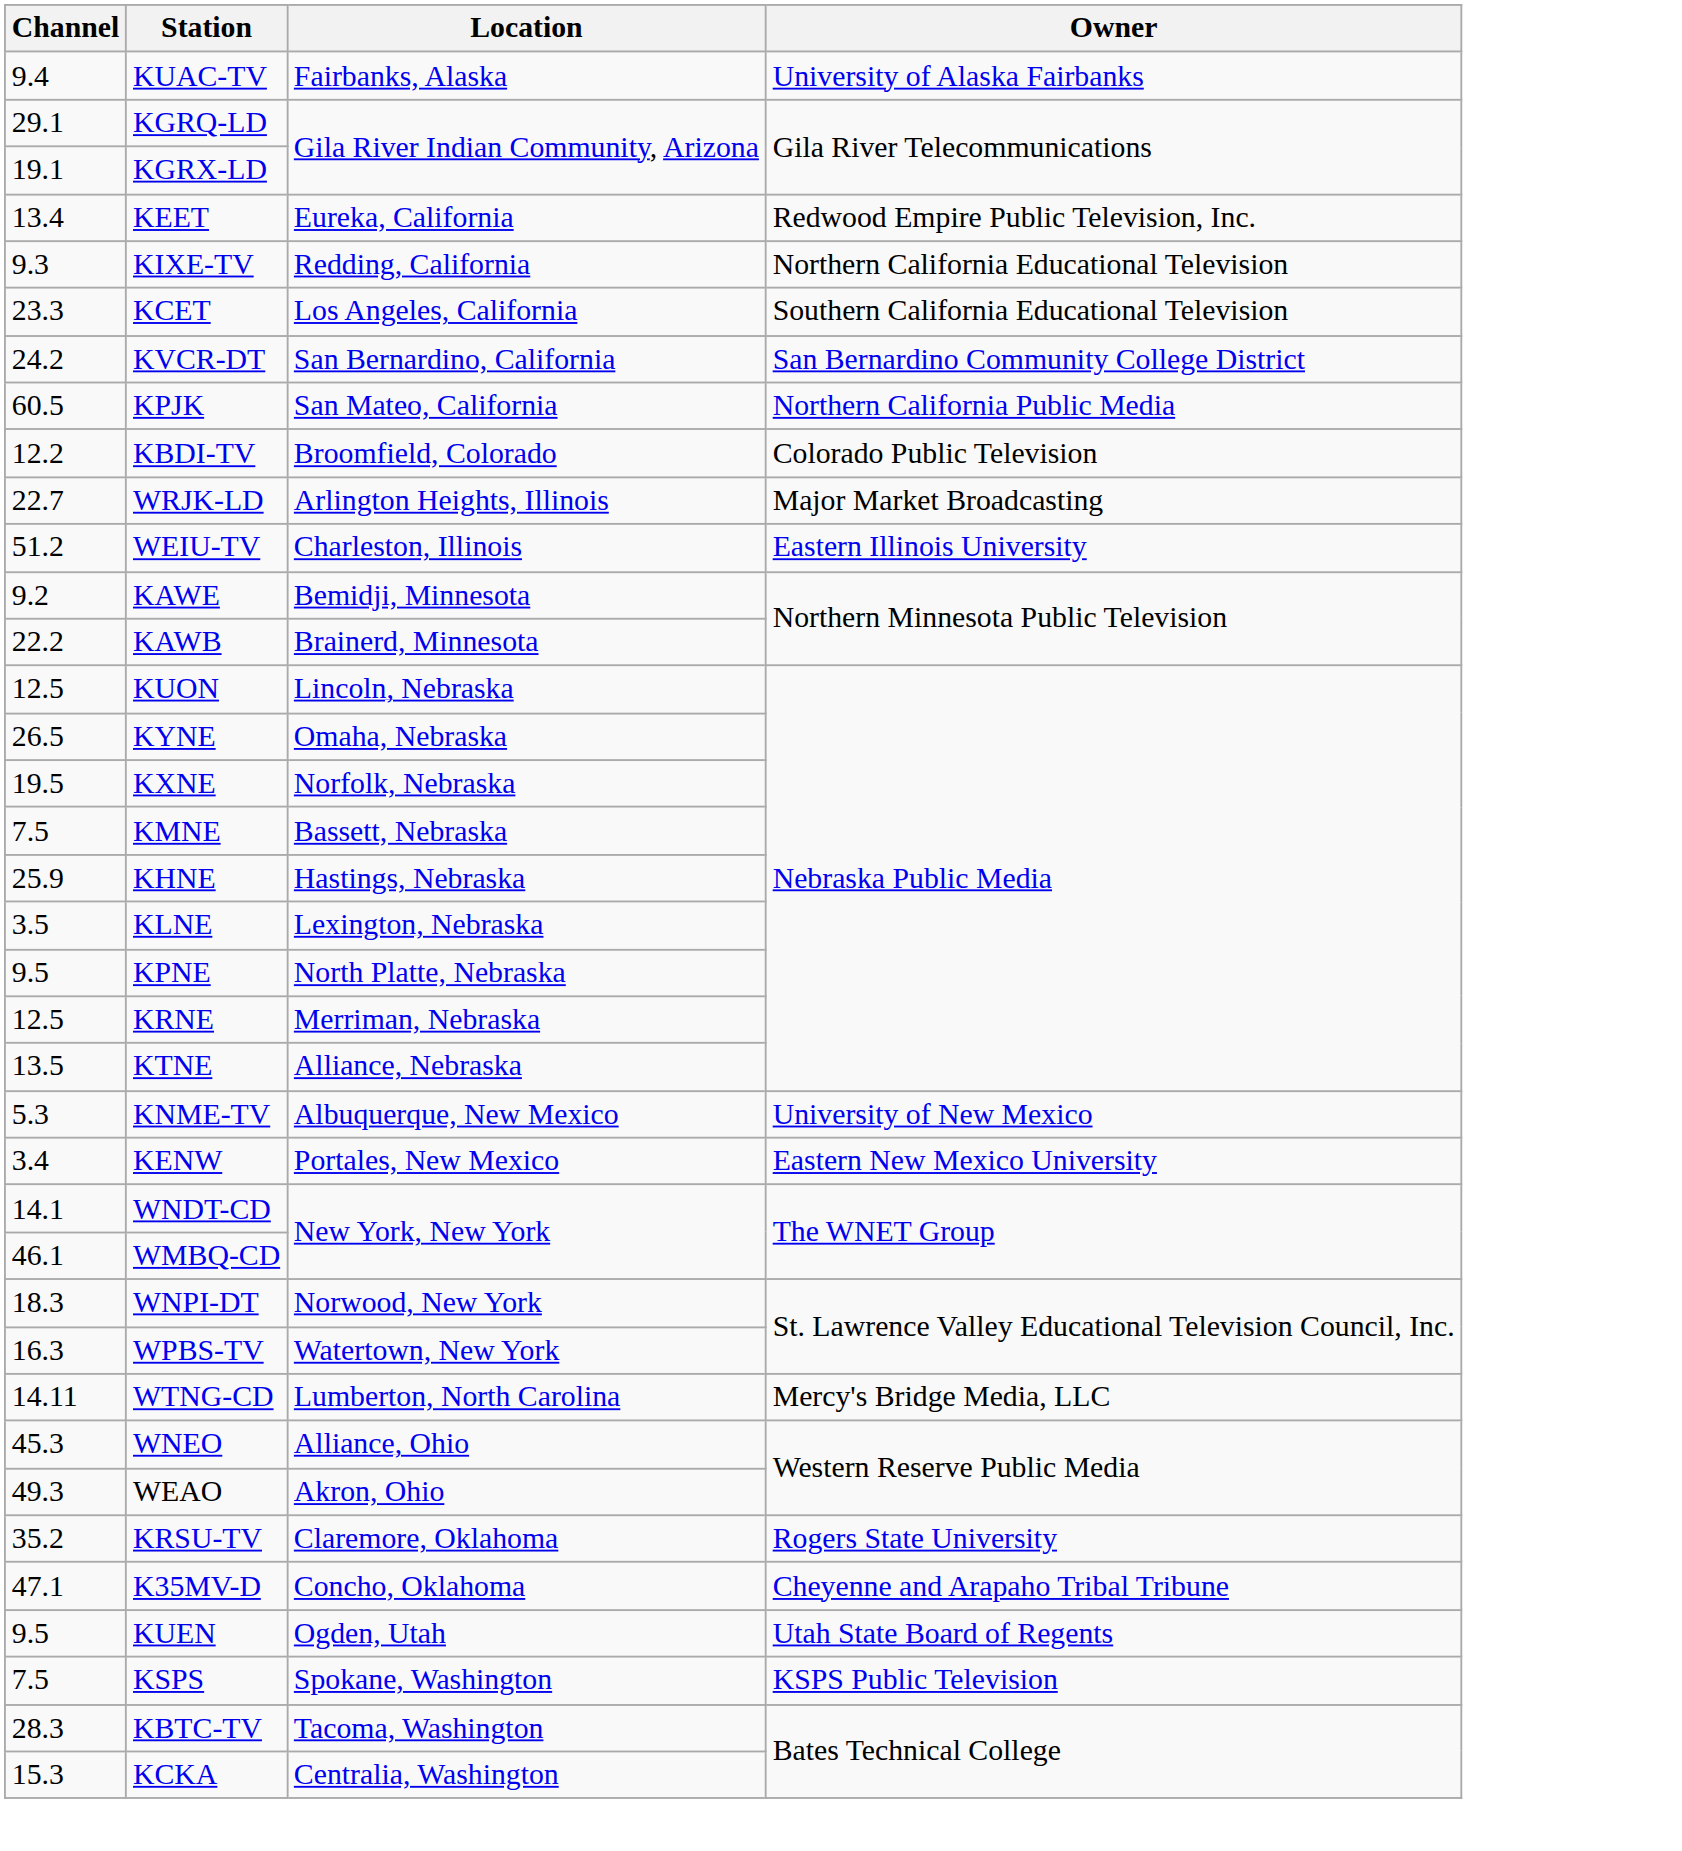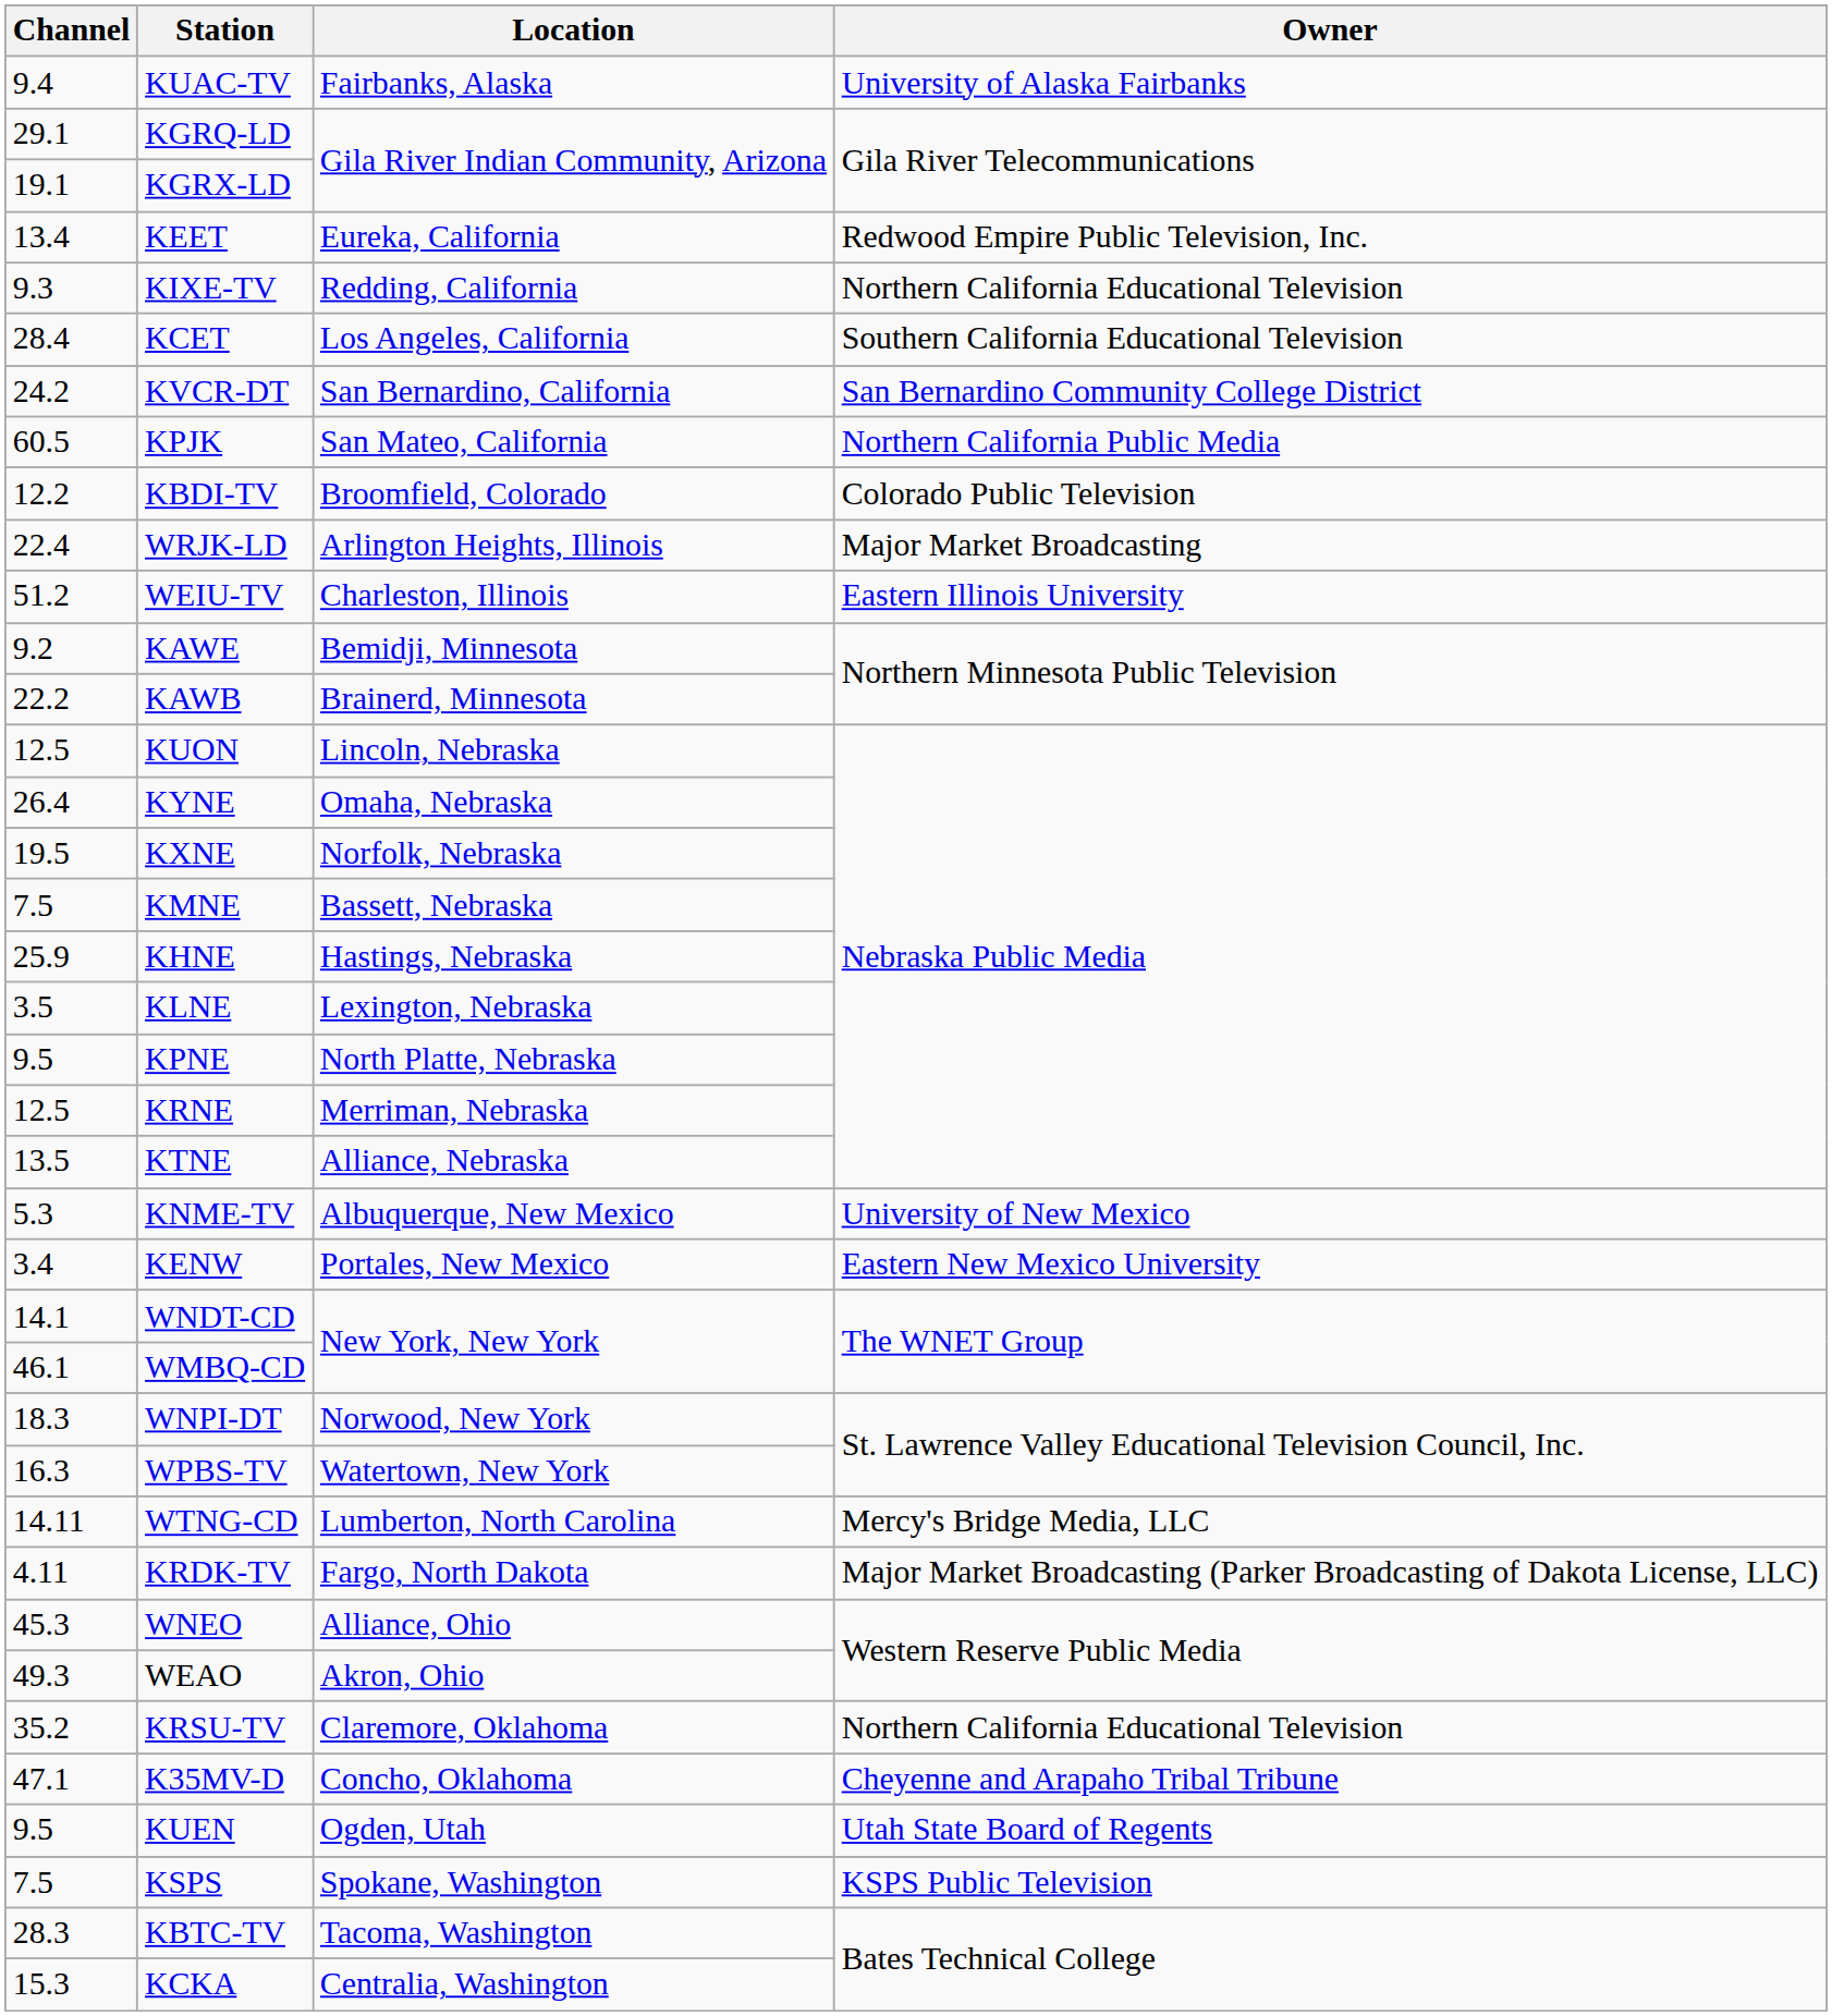KCET | Channel: 23.3 -> 28.4
WRJK-LD | Channel: 22.7 -> 22.4
KYNE | Channel: 26.5 -> 26.4
+ row: 4.11 | KRDK-TV | Fargo, North Dakota | Major Market Broadcasting (Parker Broadcasting of Dakota License, LLC)
KRSU-TV | Owner: Rogers State University -> Northern California Educational Television
